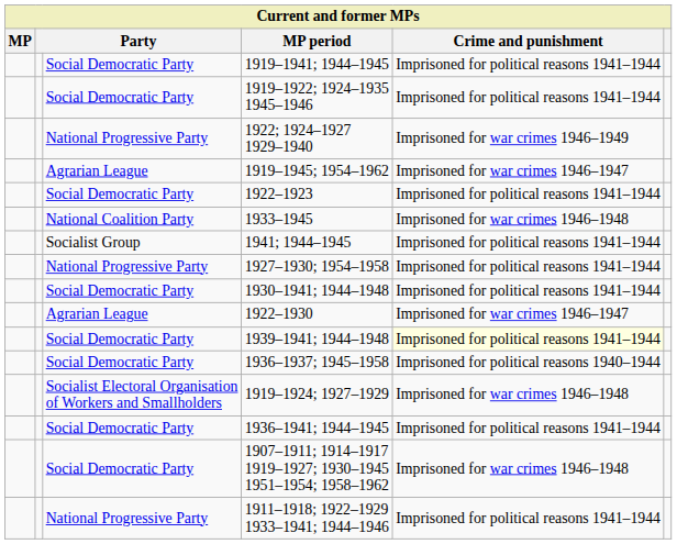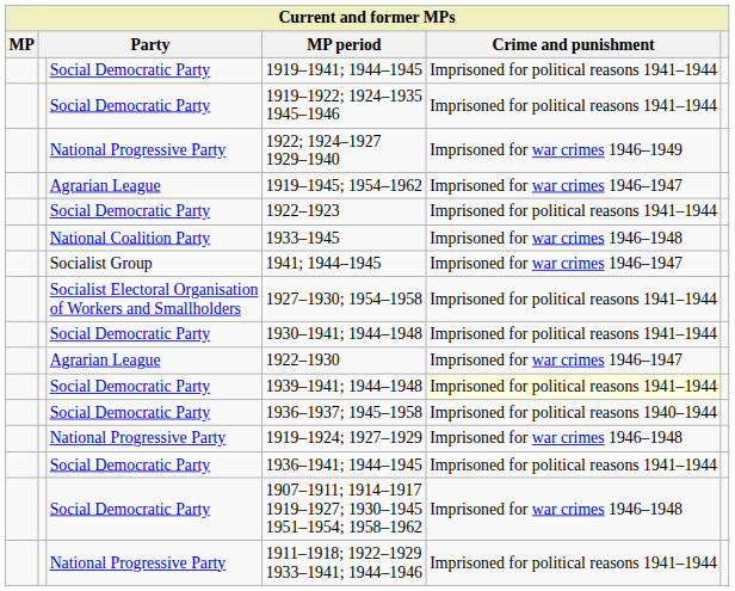1941; 1944–1945 | Crime and punishment: Imprisoned for political reasons 1941–1944 -> Imprisoned for war crimes 1946–1947
1927–1930; 1954–1958 | column 3: National Progressive Party -> Socialist Electoral Organisation of Workers and Smallholders
1919–1924; 1927–1929 | column 3: Socialist Electoral Organisation of Workers and Smallholders -> National Progressive Party
